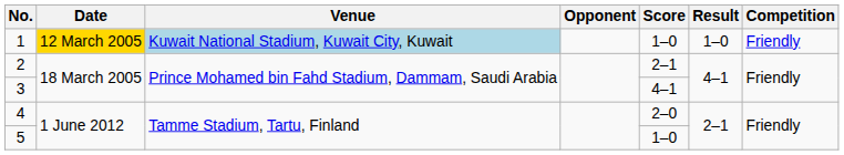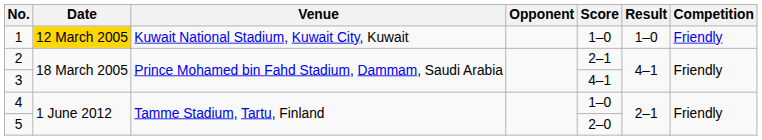1 | Venue: lightblue background -> no background
4 | Score: 2–0 -> 1–0
5 | Score: 1–0 -> 2–0
